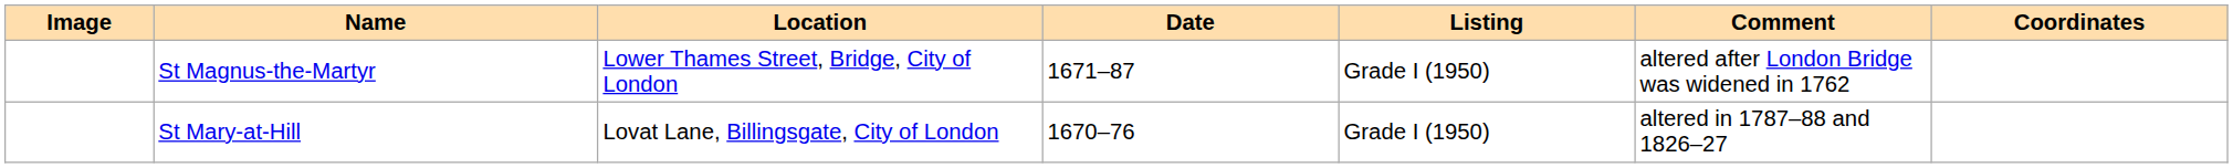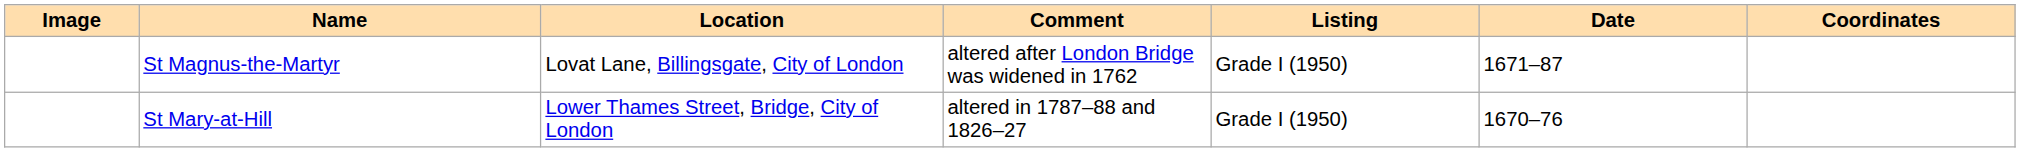columns swapped: Date <-> Comment
St Magnus-the-Martyr | Location: Lower Thames Street, Bridge, City of London -> Lovat Lane, Billingsgate, City of London
St Mary-at-Hill | Location: Lovat Lane, Billingsgate, City of London -> Lower Thames Street, Bridge, City of London
